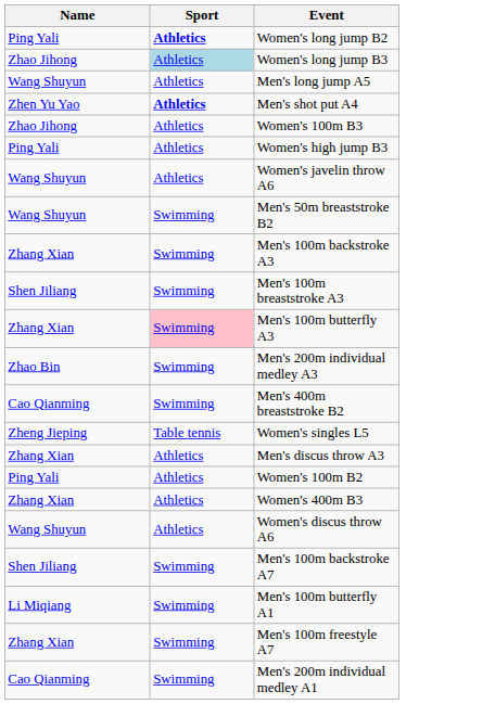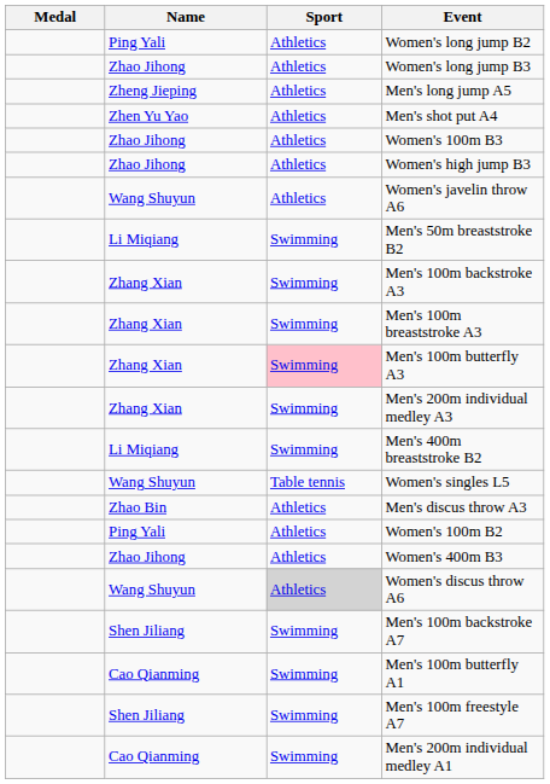+ column: Medal
Women's long jump B2 | Sport: bold -> normal
Women's long jump B3 | Sport: lightblue background -> no background
Men's long jump A5 | Name: Wang Shuyun -> Zheng Jieping
Men's shot put A4 | Sport: bold -> normal
Women's high jump B3 | Name: Ping Yali -> Zhao Jihong
Men's 50m breaststroke B2 | Name: Wang Shuyun -> Li Miqiang
Men's 100m breaststroke A3 | Name: Shen Jiliang -> Zhang Xian
Men's 200m individual medley A3 | Name: Zhao Bin -> Zhang Xian
Men's 400m breaststroke B2 | Name: Cao Qianming -> Li Miqiang
Women's singles L5 | Name: Zheng Jieping -> Wang Shuyun
Men's discus throw A3 | Name: Zhang Xian -> Zhao Bin
Women's 400m B3 | Name: Zhang Xian -> Zhao Jihong
Women's discus throw A6 | Sport: no background -> lightgrey background
Men's 100m butterfly A1 | Name: Li Miqiang -> Cao Qianming
Men's 100m freestyle A7 | Name: Zhang Xian -> Shen Jiliang
